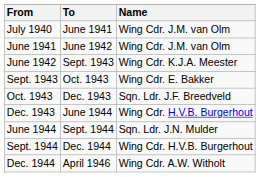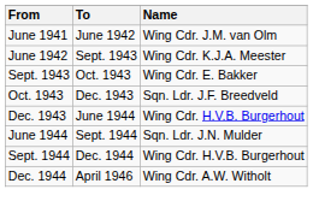- row: July 1940 | June 1941 | Wing Cdr. J.M. van Olm
